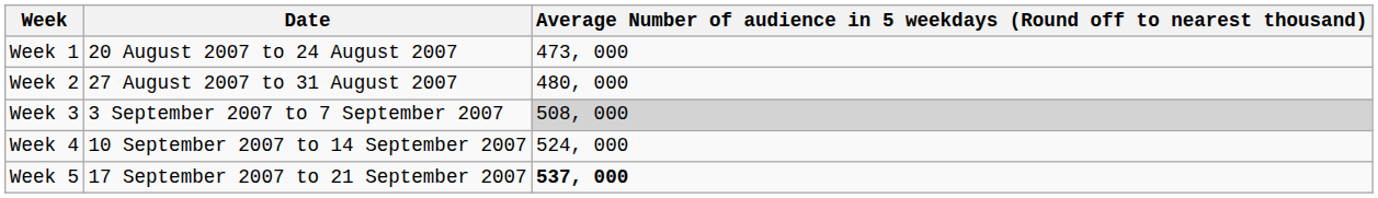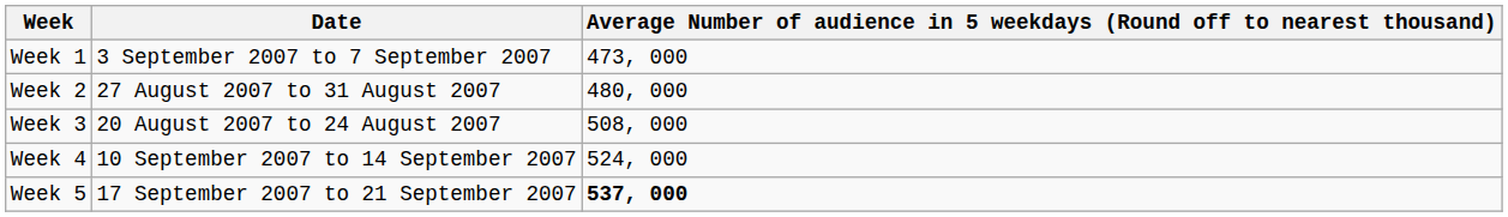Week 1 | Date: 20 August 2007 to 24 August 2007 -> 3 September 2007 to 7 September 2007
Week 3 | Date: 3 September 2007 to 7 September 2007 -> 20 August 2007 to 24 August 2007
Week 3 | column 3: lightgrey background -> no background
